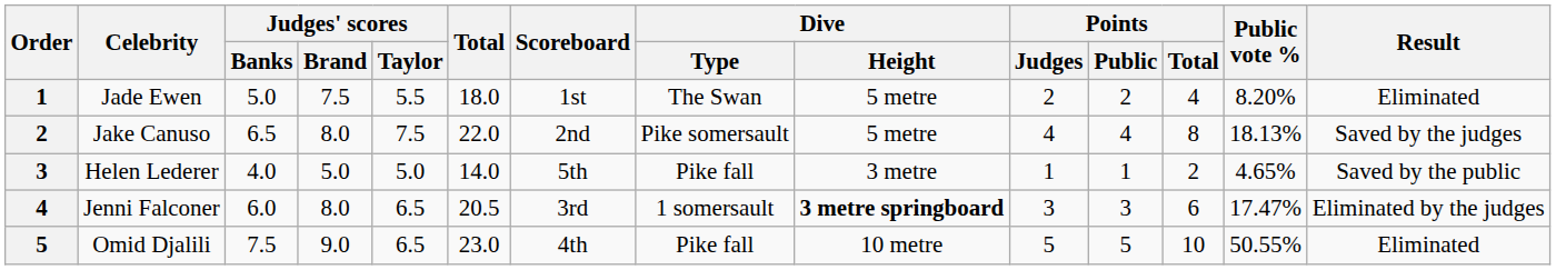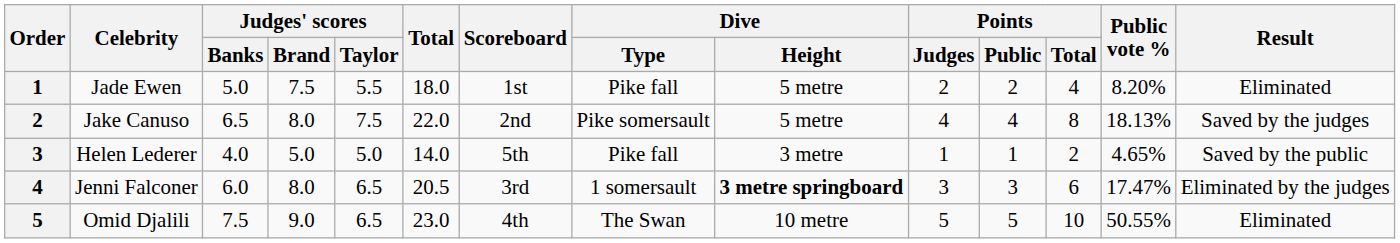Jade Ewen | Dive / Type: The Swan -> Pike fall
Omid Djalili | Dive / Type: Pike fall -> The Swan
